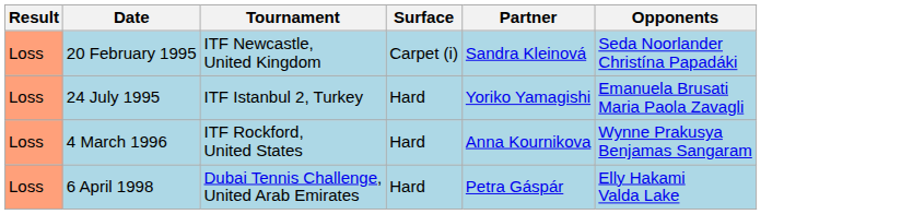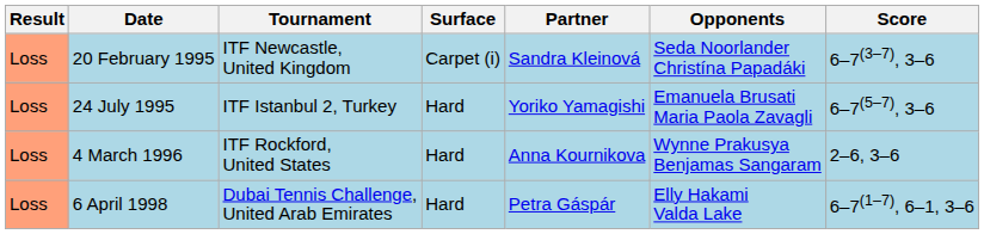+ column: Score | 6–7(3–7), 3–6 | 6–7(5–7), 3–6 | 2–6, 3–6 | 6–7(1–7), 6–1, 3–6
